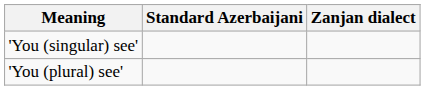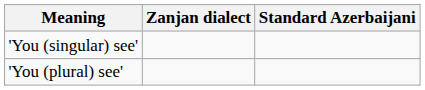columns swapped: Zanjan dialect <-> Standard Azerbaijani
